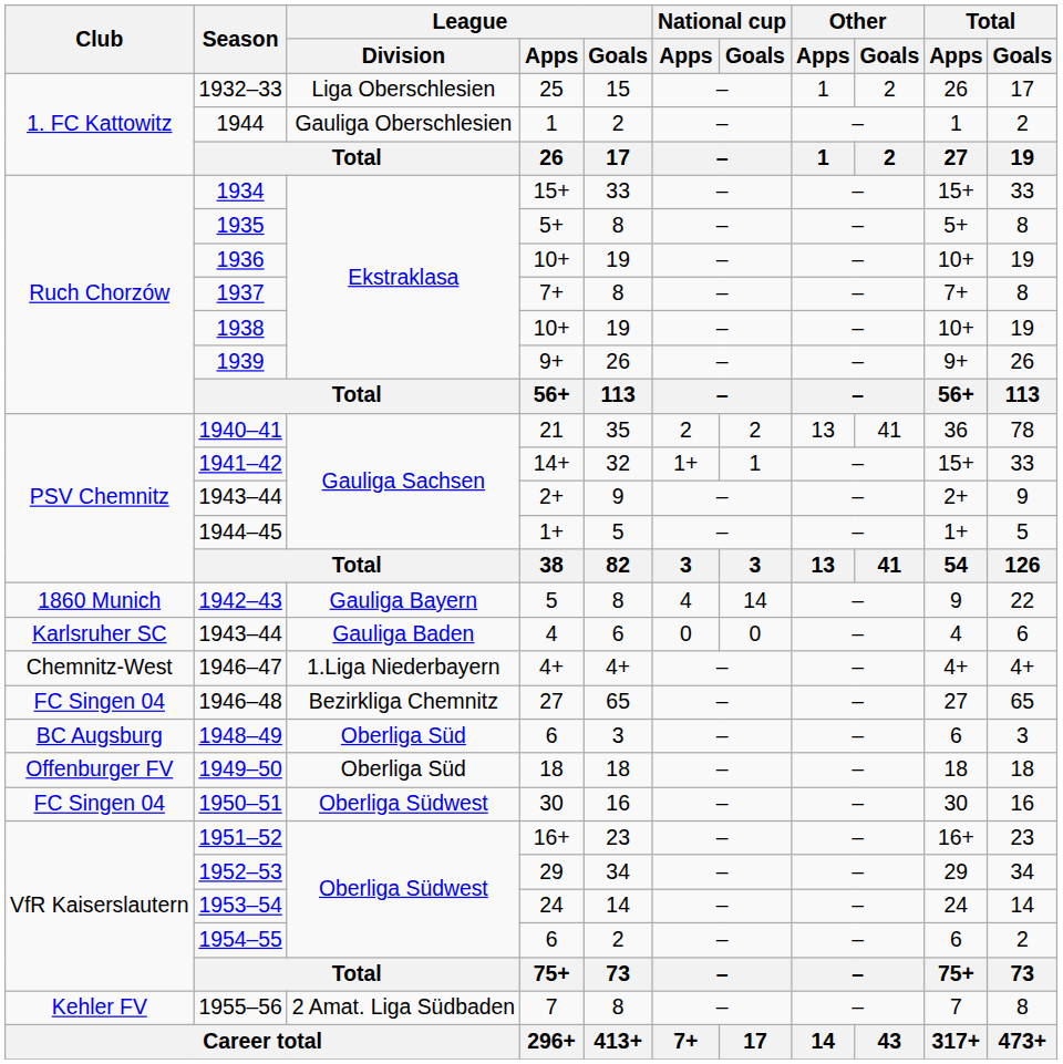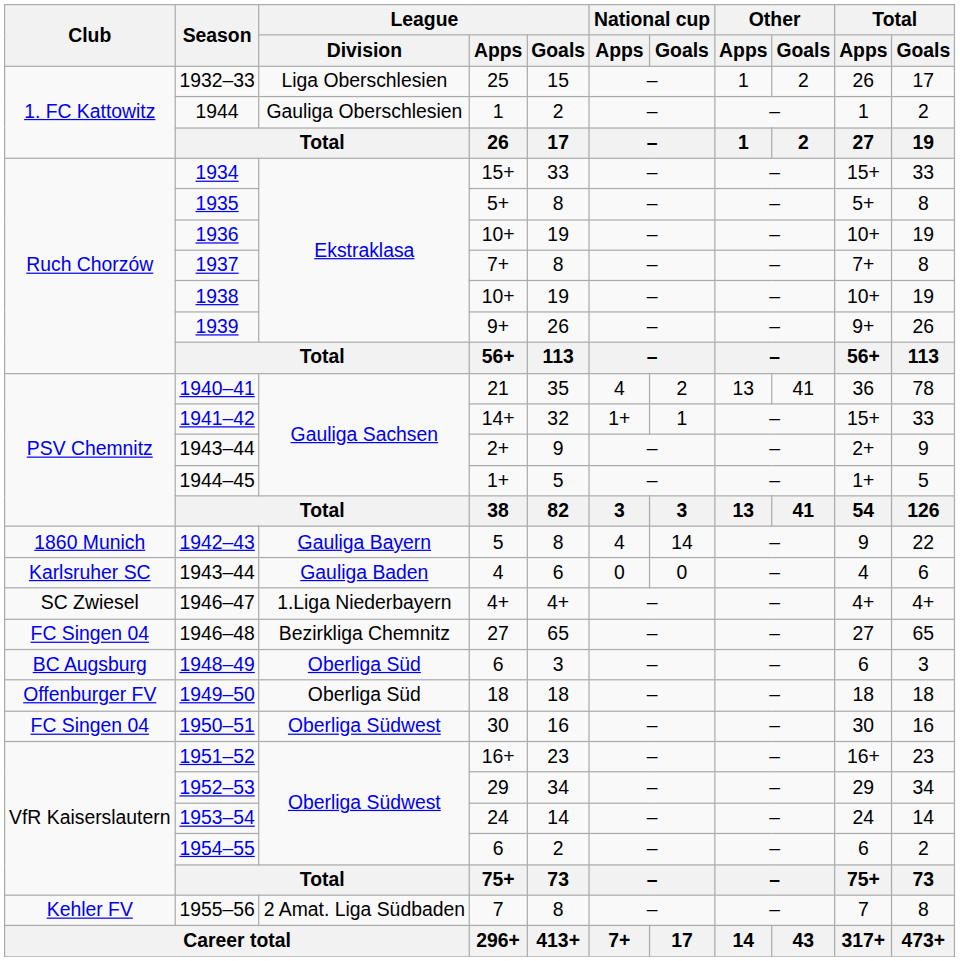1940–41 | National cup / Apps: 2 -> 4
1946–47 | Club: Chemnitz-West -> SC Zwiesel
